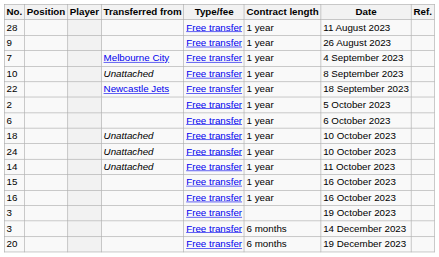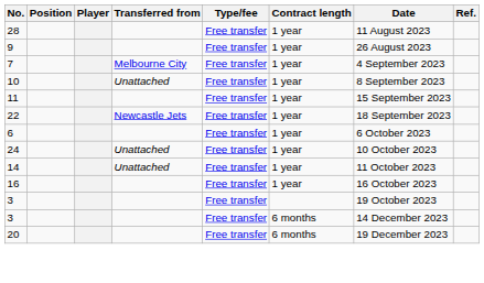+ row: 11 | Free transfer | 1 year | 15 September 2023
- row: 2 | Free transfer | 1 year | 5 October 2023
- row: 18 | Unattached | Free transfer | 1 year | 10 October 2023
- row: 15 | Free transfer | 1 year | 16 October 2023
